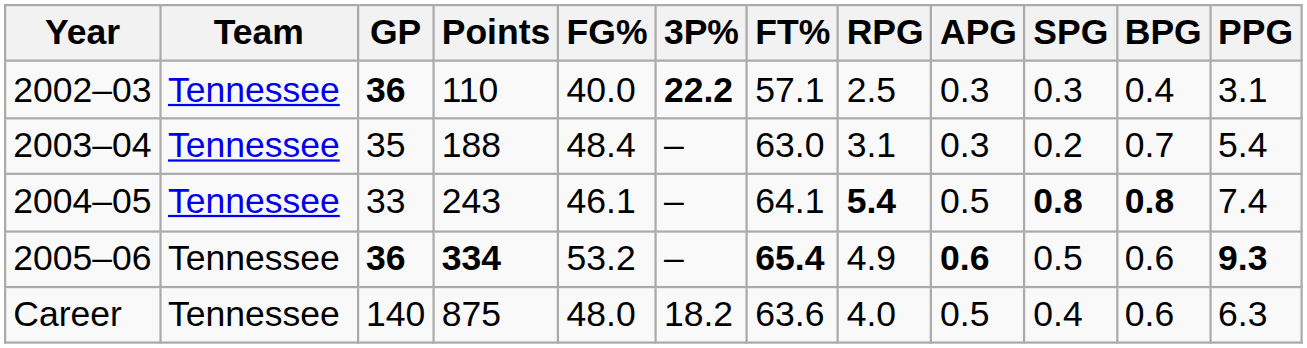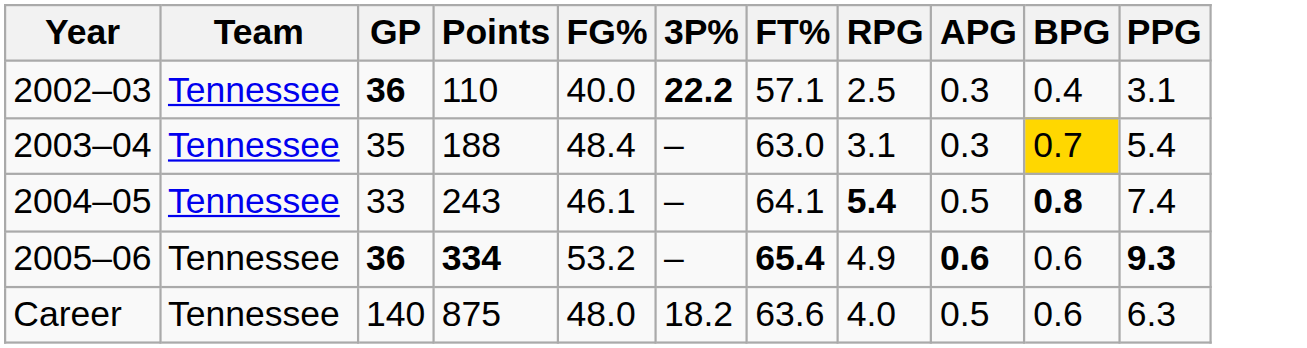- column: SPG | 0.3 | 0.2 | 0.8 | 0.5 | 0.4
2003–04 | BPG: no background -> gold background
